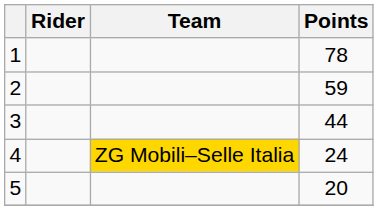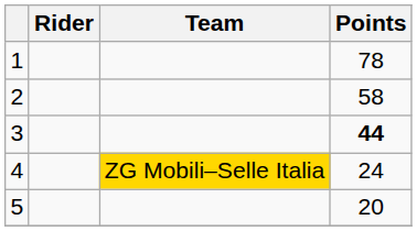2 | Points: 59 -> 58
3 | Points: normal -> bold
